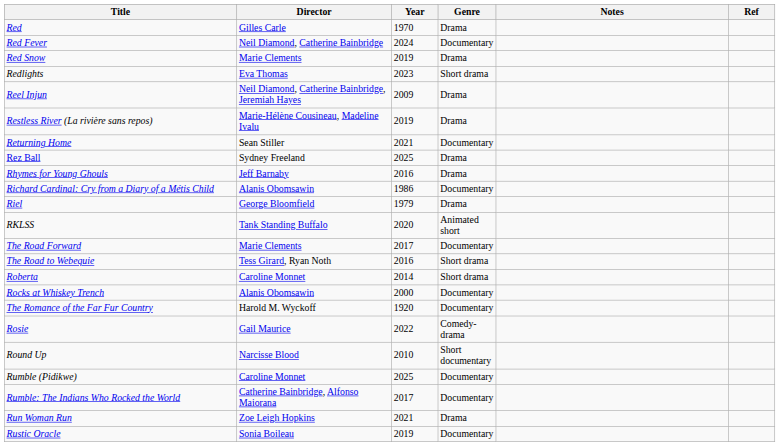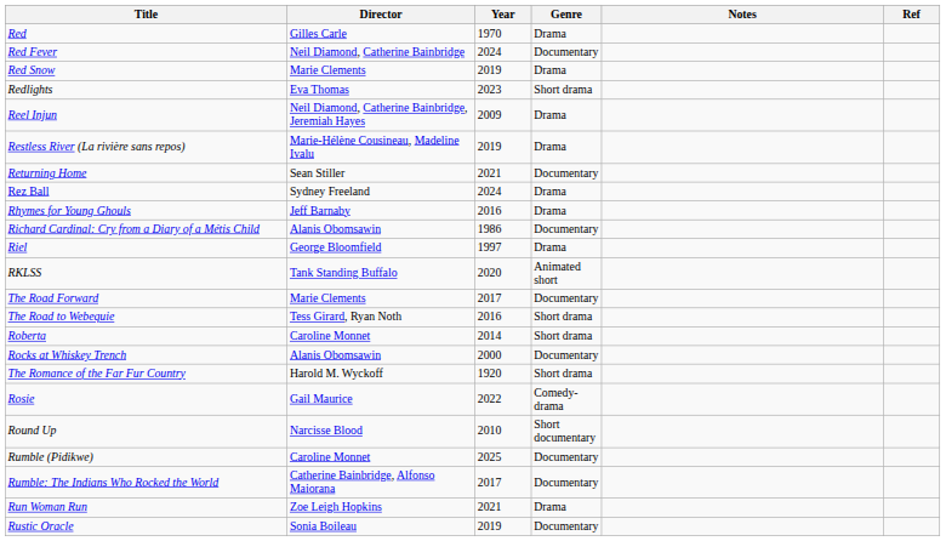Rez Ball | Year: 2025 -> 2024
Riel | Year: 1979 -> 1997
The Romance of the Far Fur Country | Genre: Documentary -> Short drama
